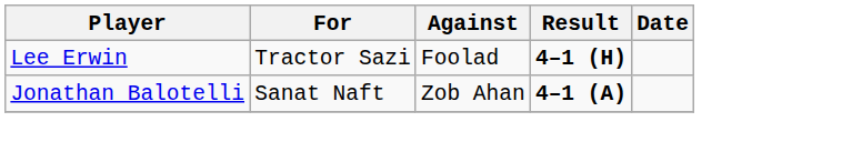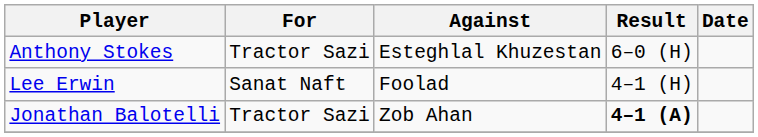+ row: Anthony Stokes | Tractor Sazi | Esteghlal Khuzestan | 6–0 (H)
Lee Erwin | For: Tractor Sazi -> Sanat Naft
Lee Erwin | Result: bold -> normal
Jonathan Balotelli | For: Sanat Naft -> Tractor Sazi
